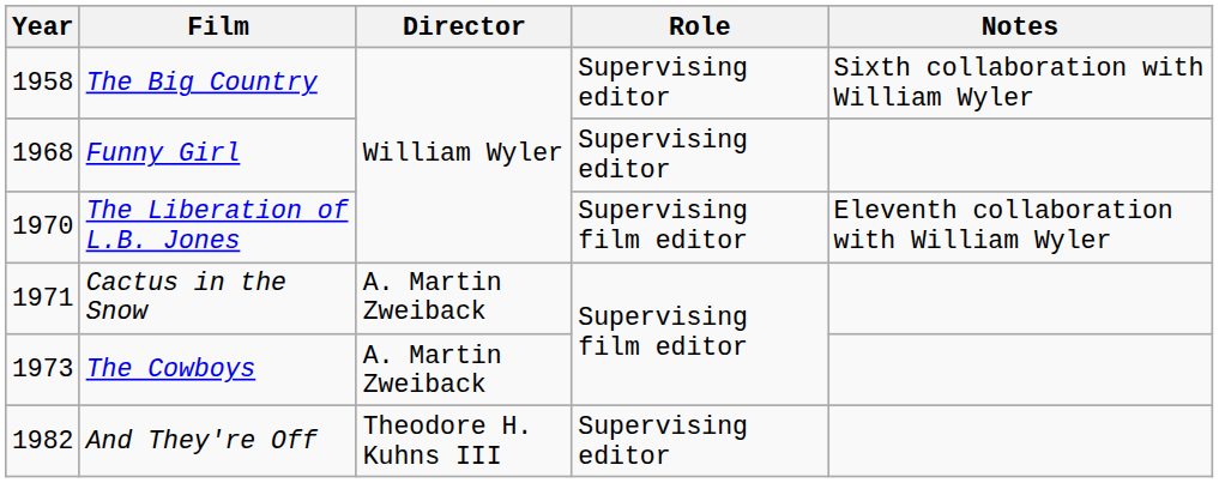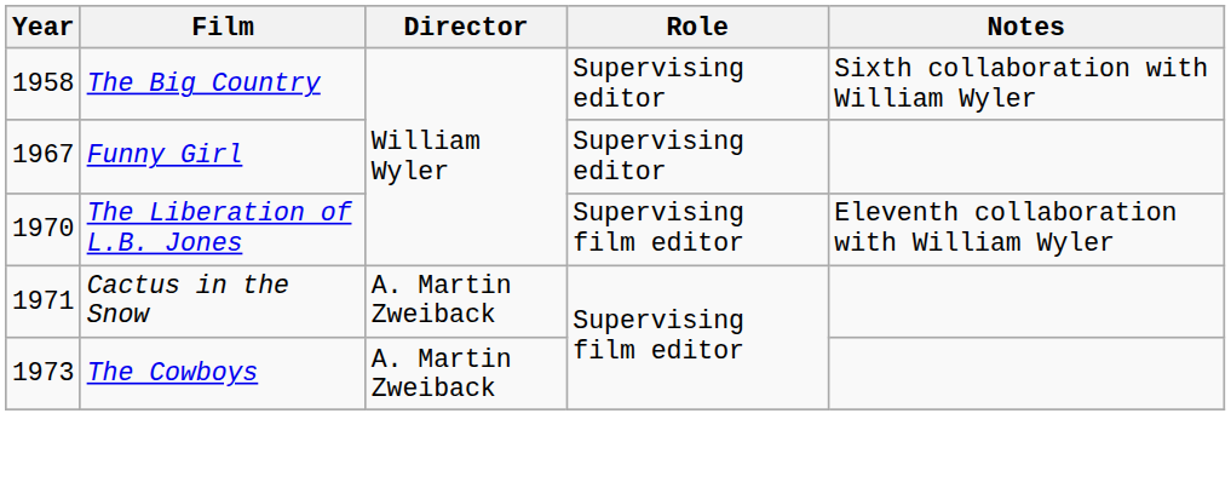Funny Girl | Year: 1968 -> 1967
- row: 1982 | And They're Off | Theodore H. Kuhns III | Supervising editor
